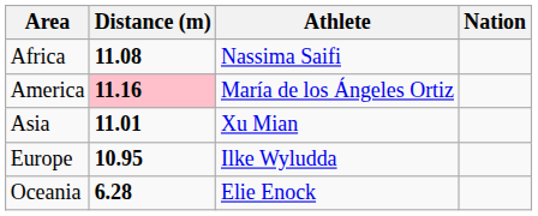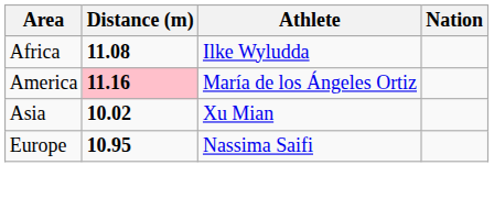Africa | Athlete: Nassima Saifi -> Ilke Wyludda
Asia | Distance (m): 11.01 -> 10.02
Europe | Athlete: Ilke Wyludda -> Nassima Saifi
- row: Oceania | 6.28 | Elie Enock
